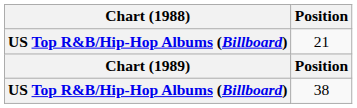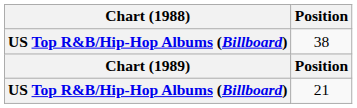rows swapped: 38 <-> 21
